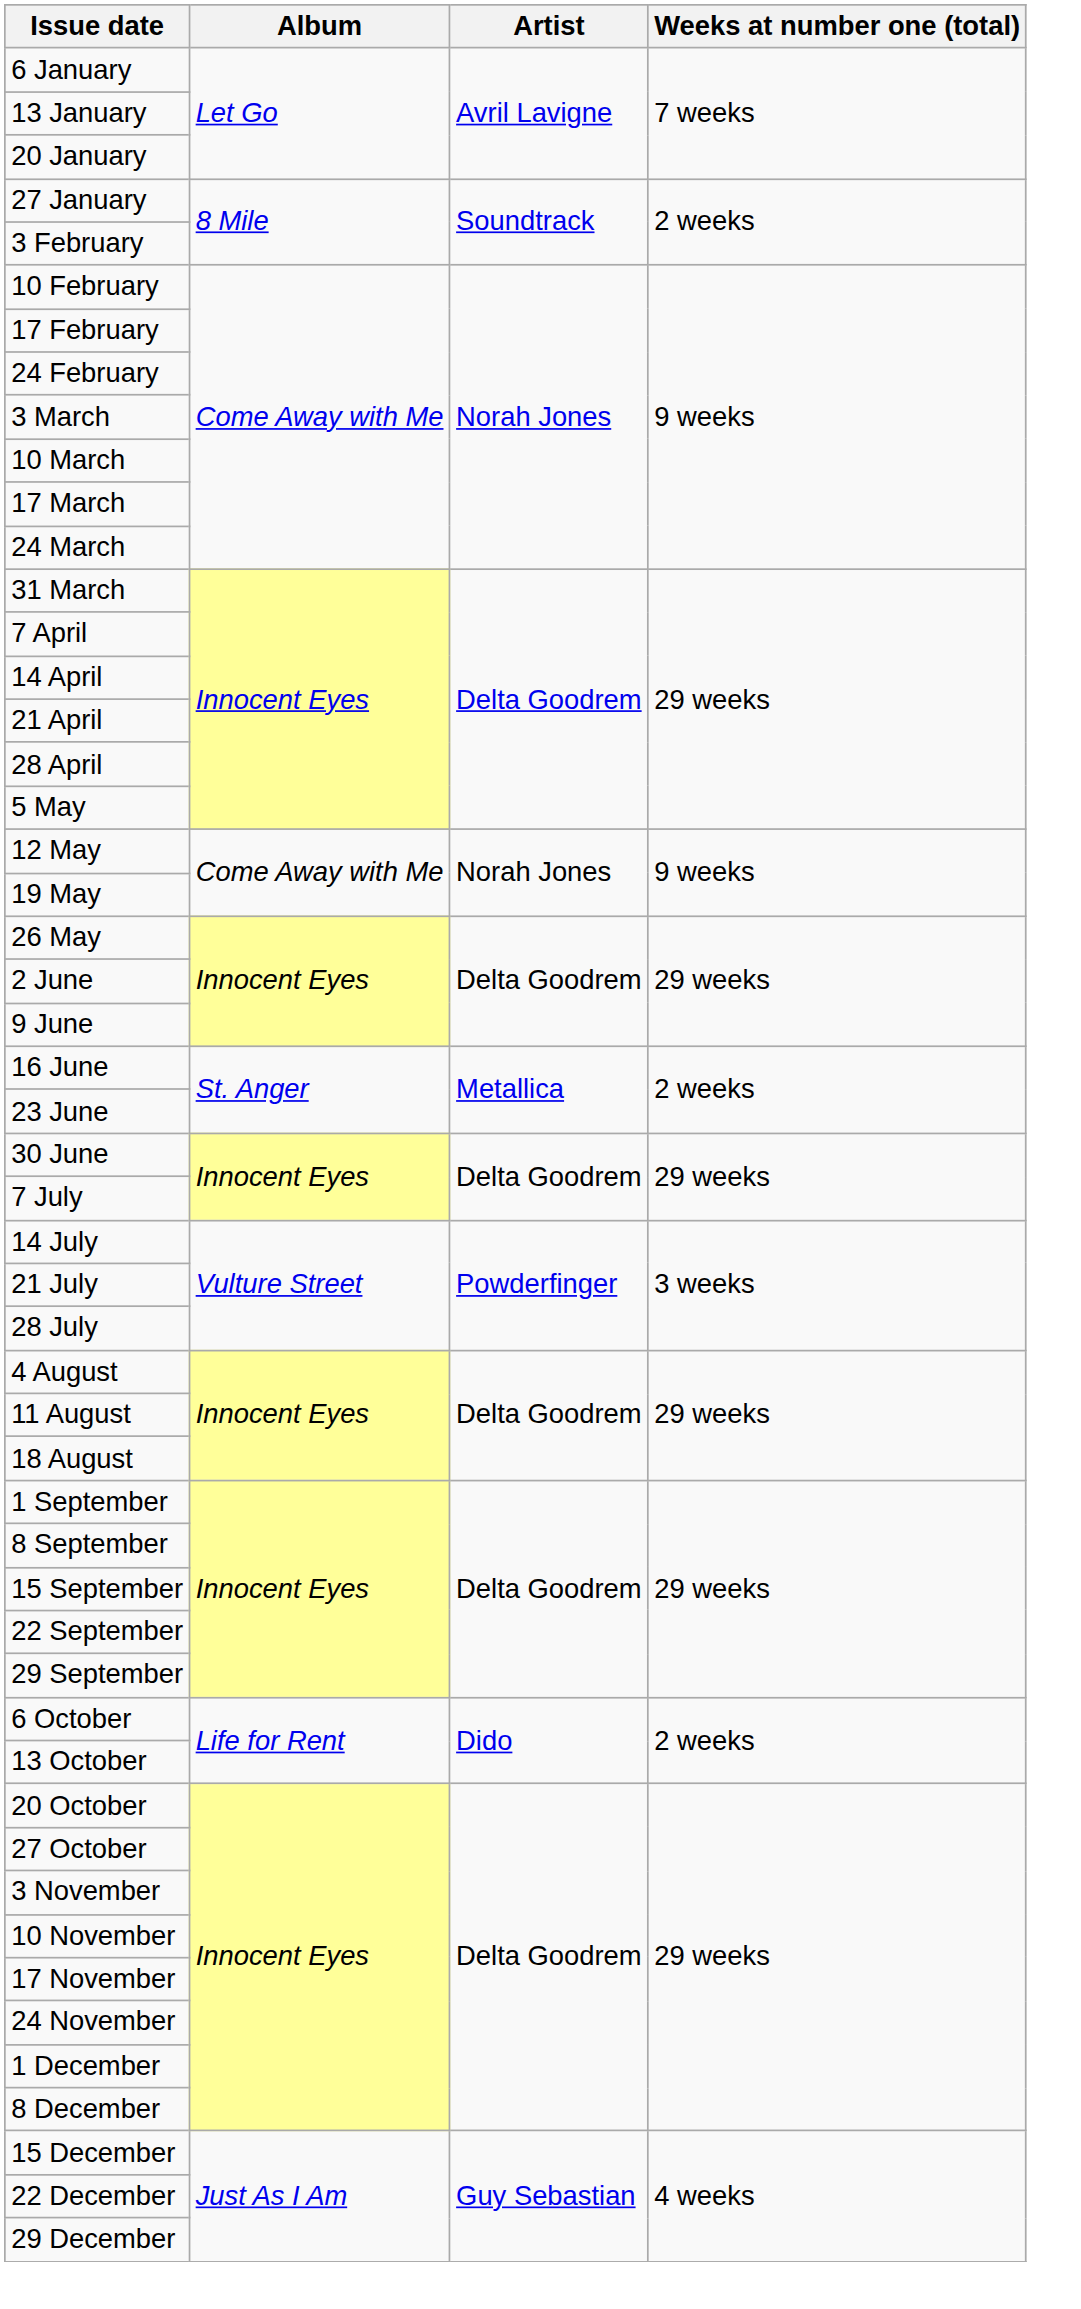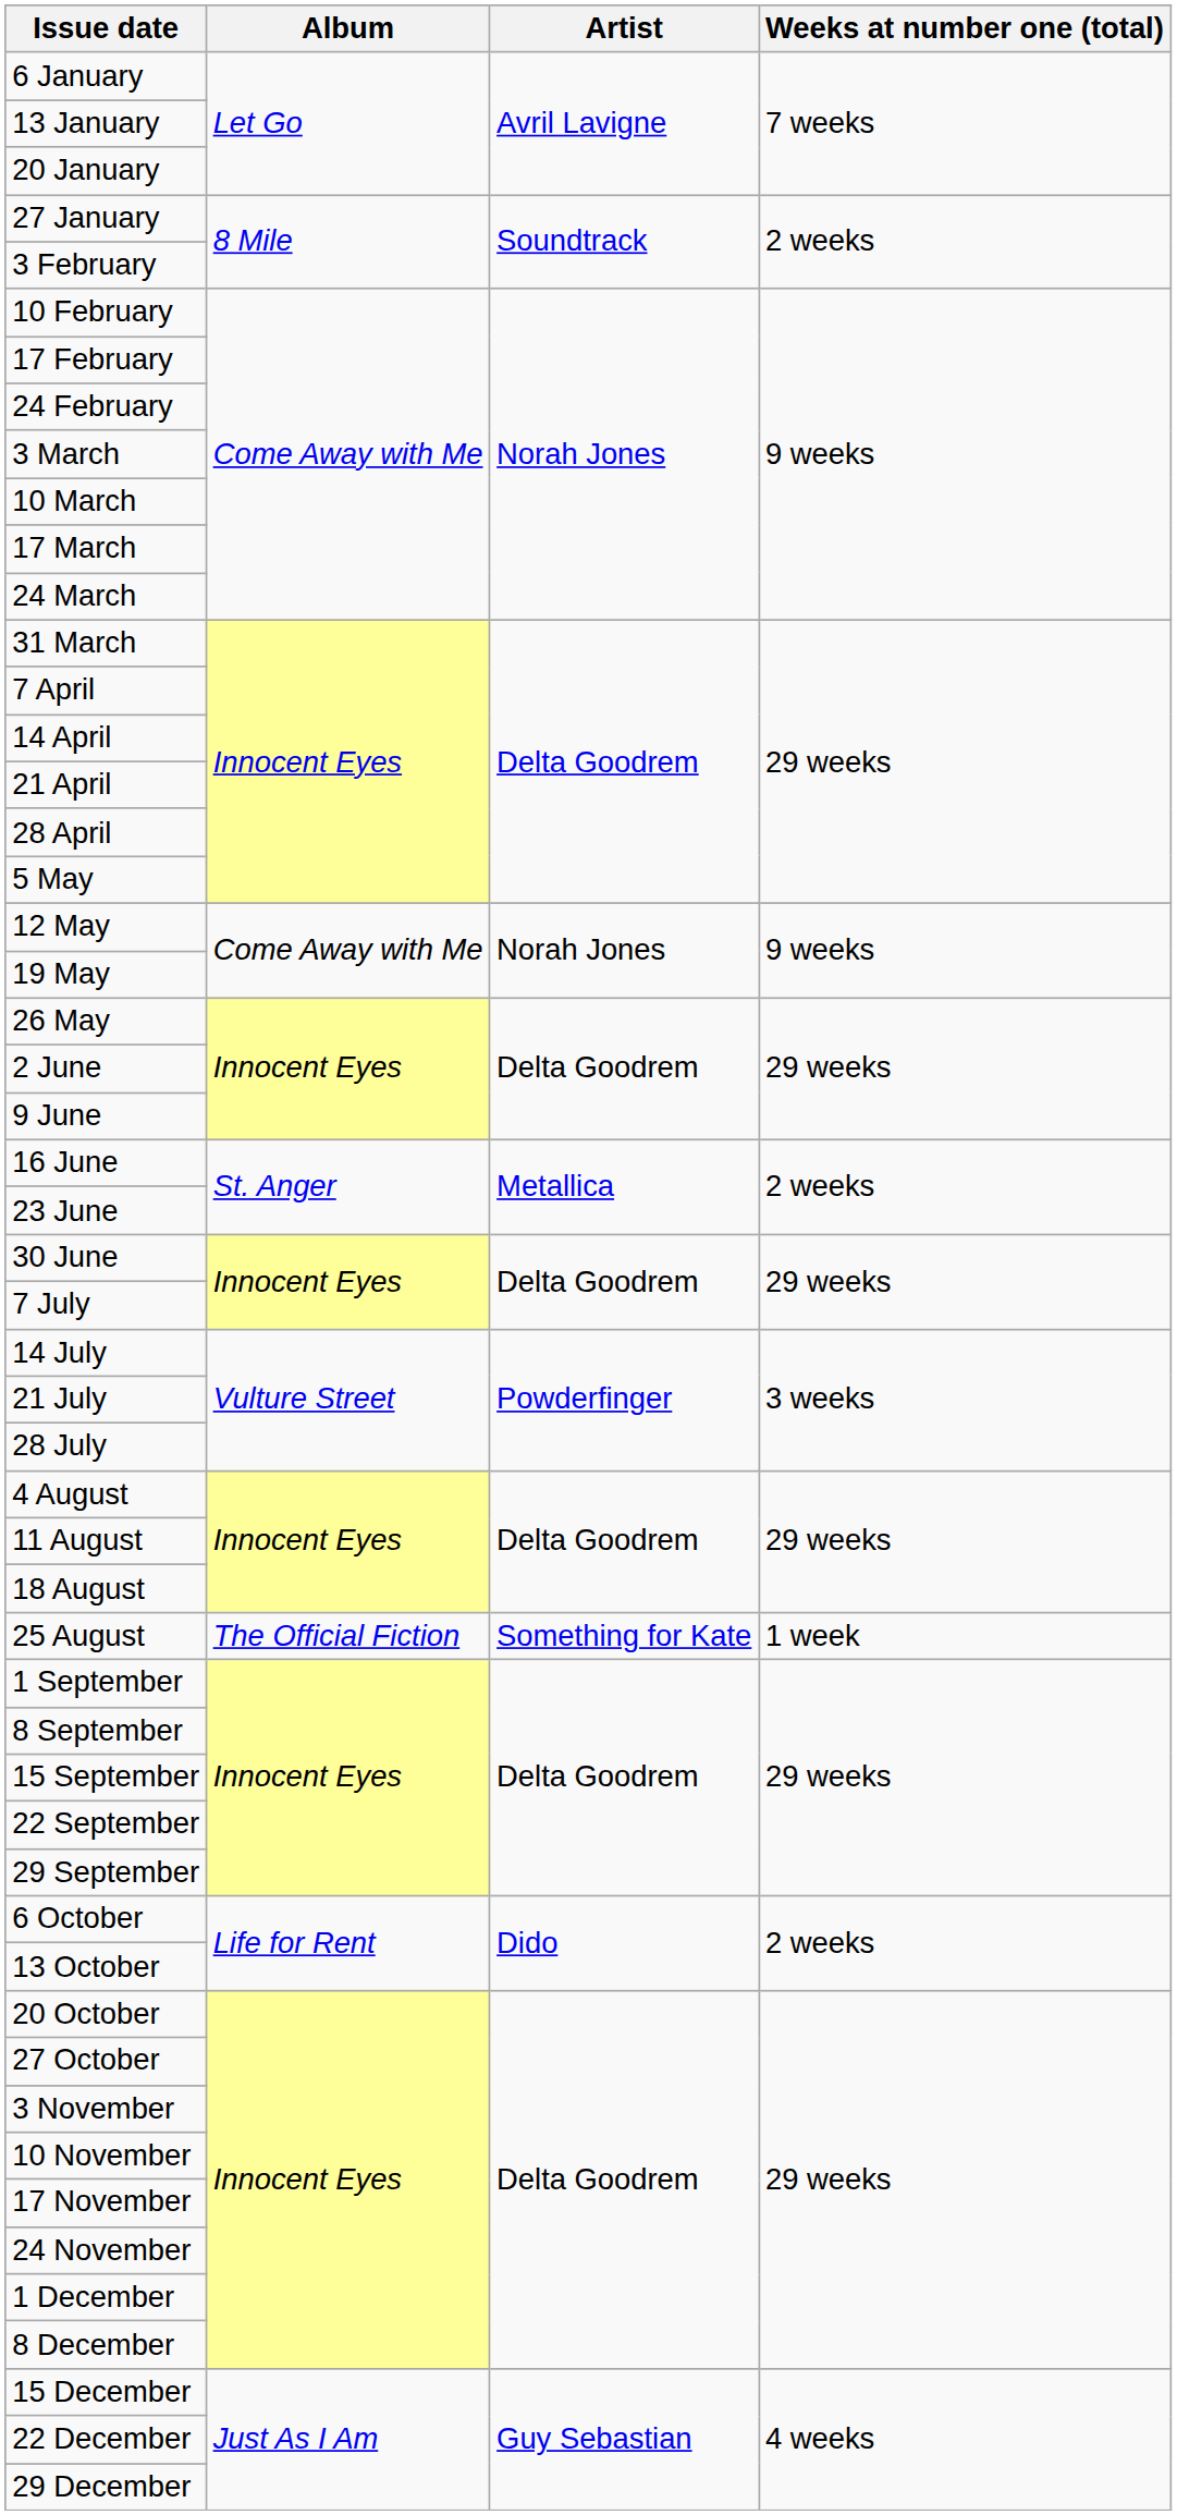+ row: 25 August | The Official Fiction | Something for Kate | 1 week
